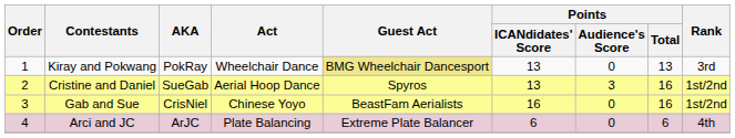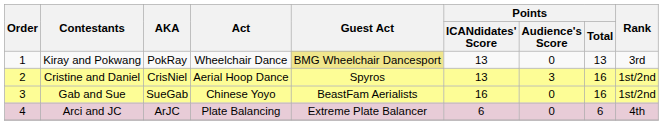Cristine and Daniel | AKA: SueGab -> CrisNiel
Gab and Sue | AKA: CrisNiel -> SueGab
